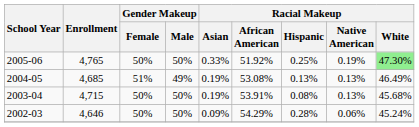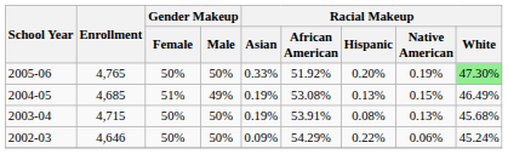2005-06 | Racial Makeup / Hispanic: 0.25% -> 0.20%
2004-05 | Racial Makeup / Native American: 0.13% -> 0.15%
2002-03 | Racial Makeup / Hispanic: 0.28% -> 0.22%
